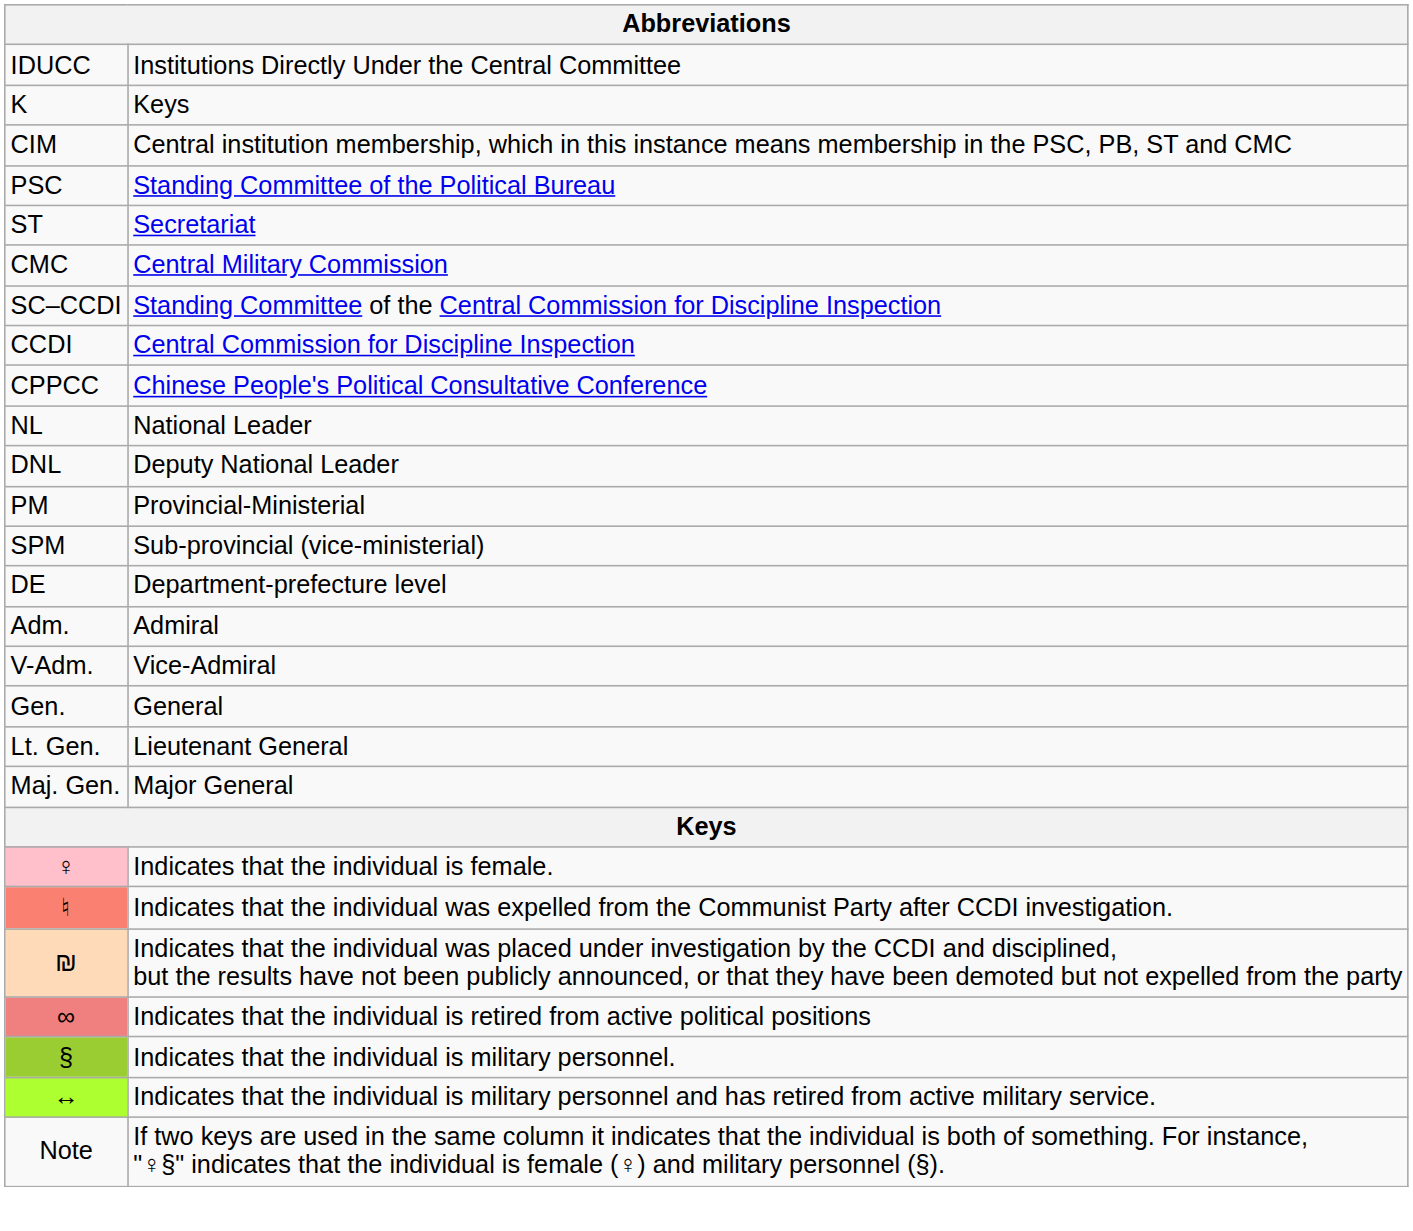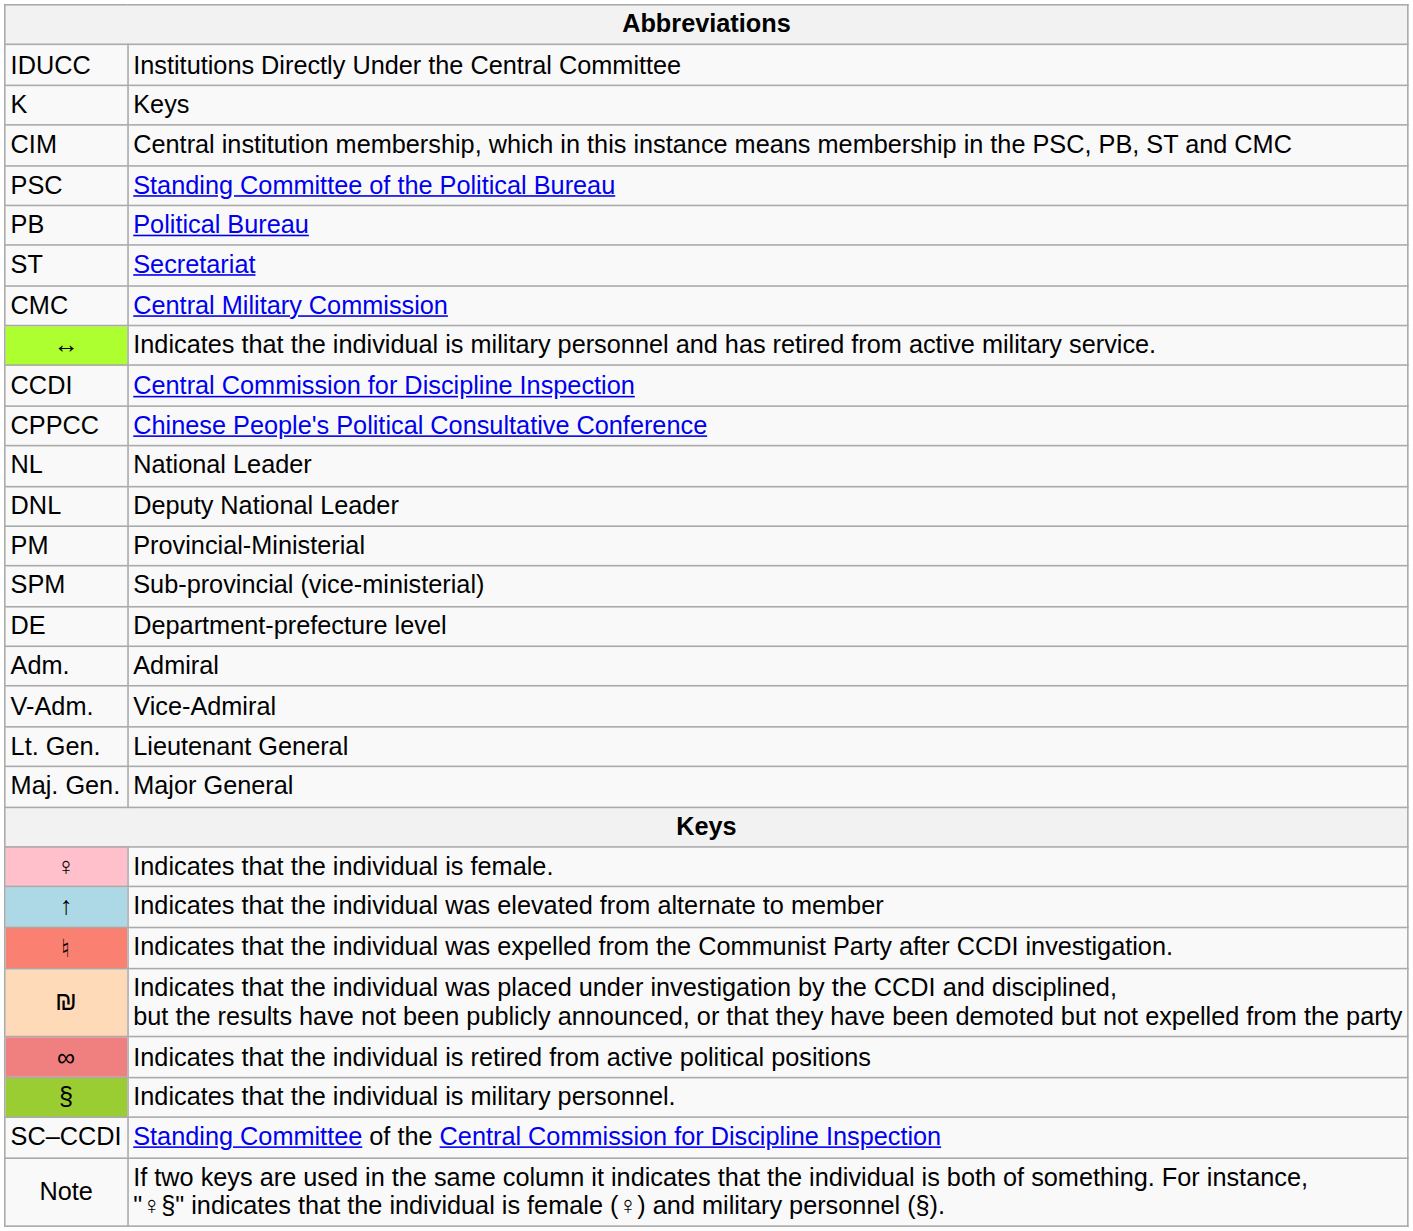+ row: PB | Political Bureau
rows swapped: SC–CCDI <-> ↔
- row: Gen. | General
+ row: ↑ | Indicates that the individual was elevated from alternate to member
